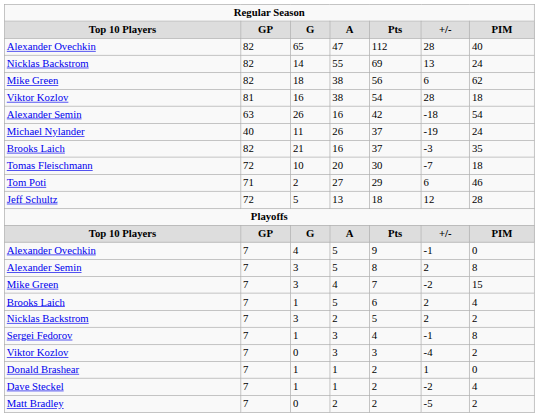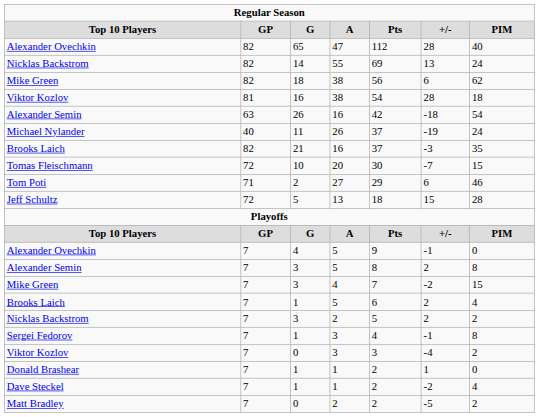Tomas Fleischmann | column 7: 18 -> 15
Jeff Schultz | column 6: 12 -> 15
